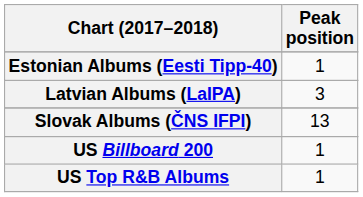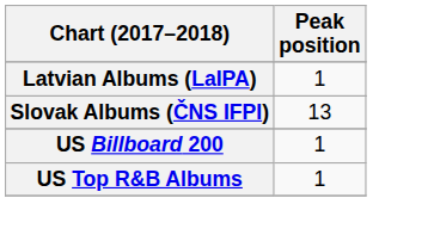- row: Estonian Albums (Eesti Tipp-40) | 1
Latvian Albums (LaIPA) | Peak position: 3 -> 1
